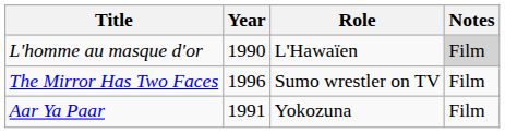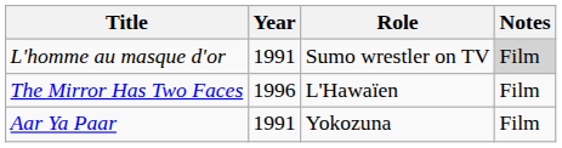L'homme au masque d'or | Year: 1990 -> 1991
L'homme au masque d'or | Role: L'Hawaïen -> Sumo wrestler on TV
The Mirror Has Two Faces | Role: Sumo wrestler on TV -> L'Hawaïen
